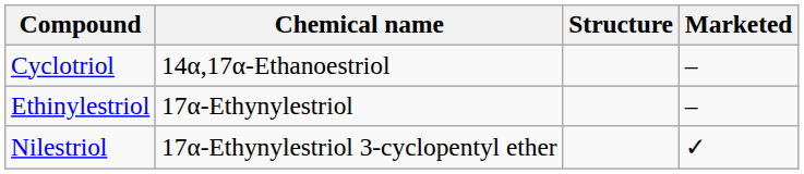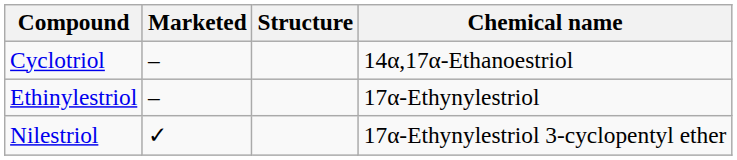columns swapped: Chemical name <-> Marketed
